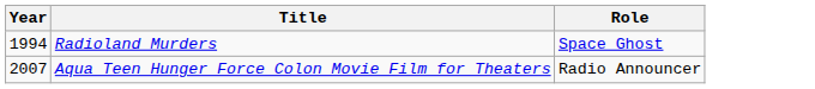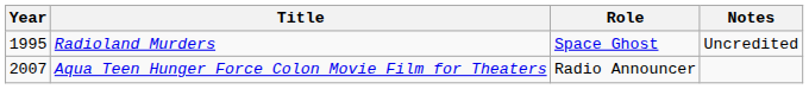+ column: Notes | Uncredited
Radioland Murders | Year: 1994 -> 1995
